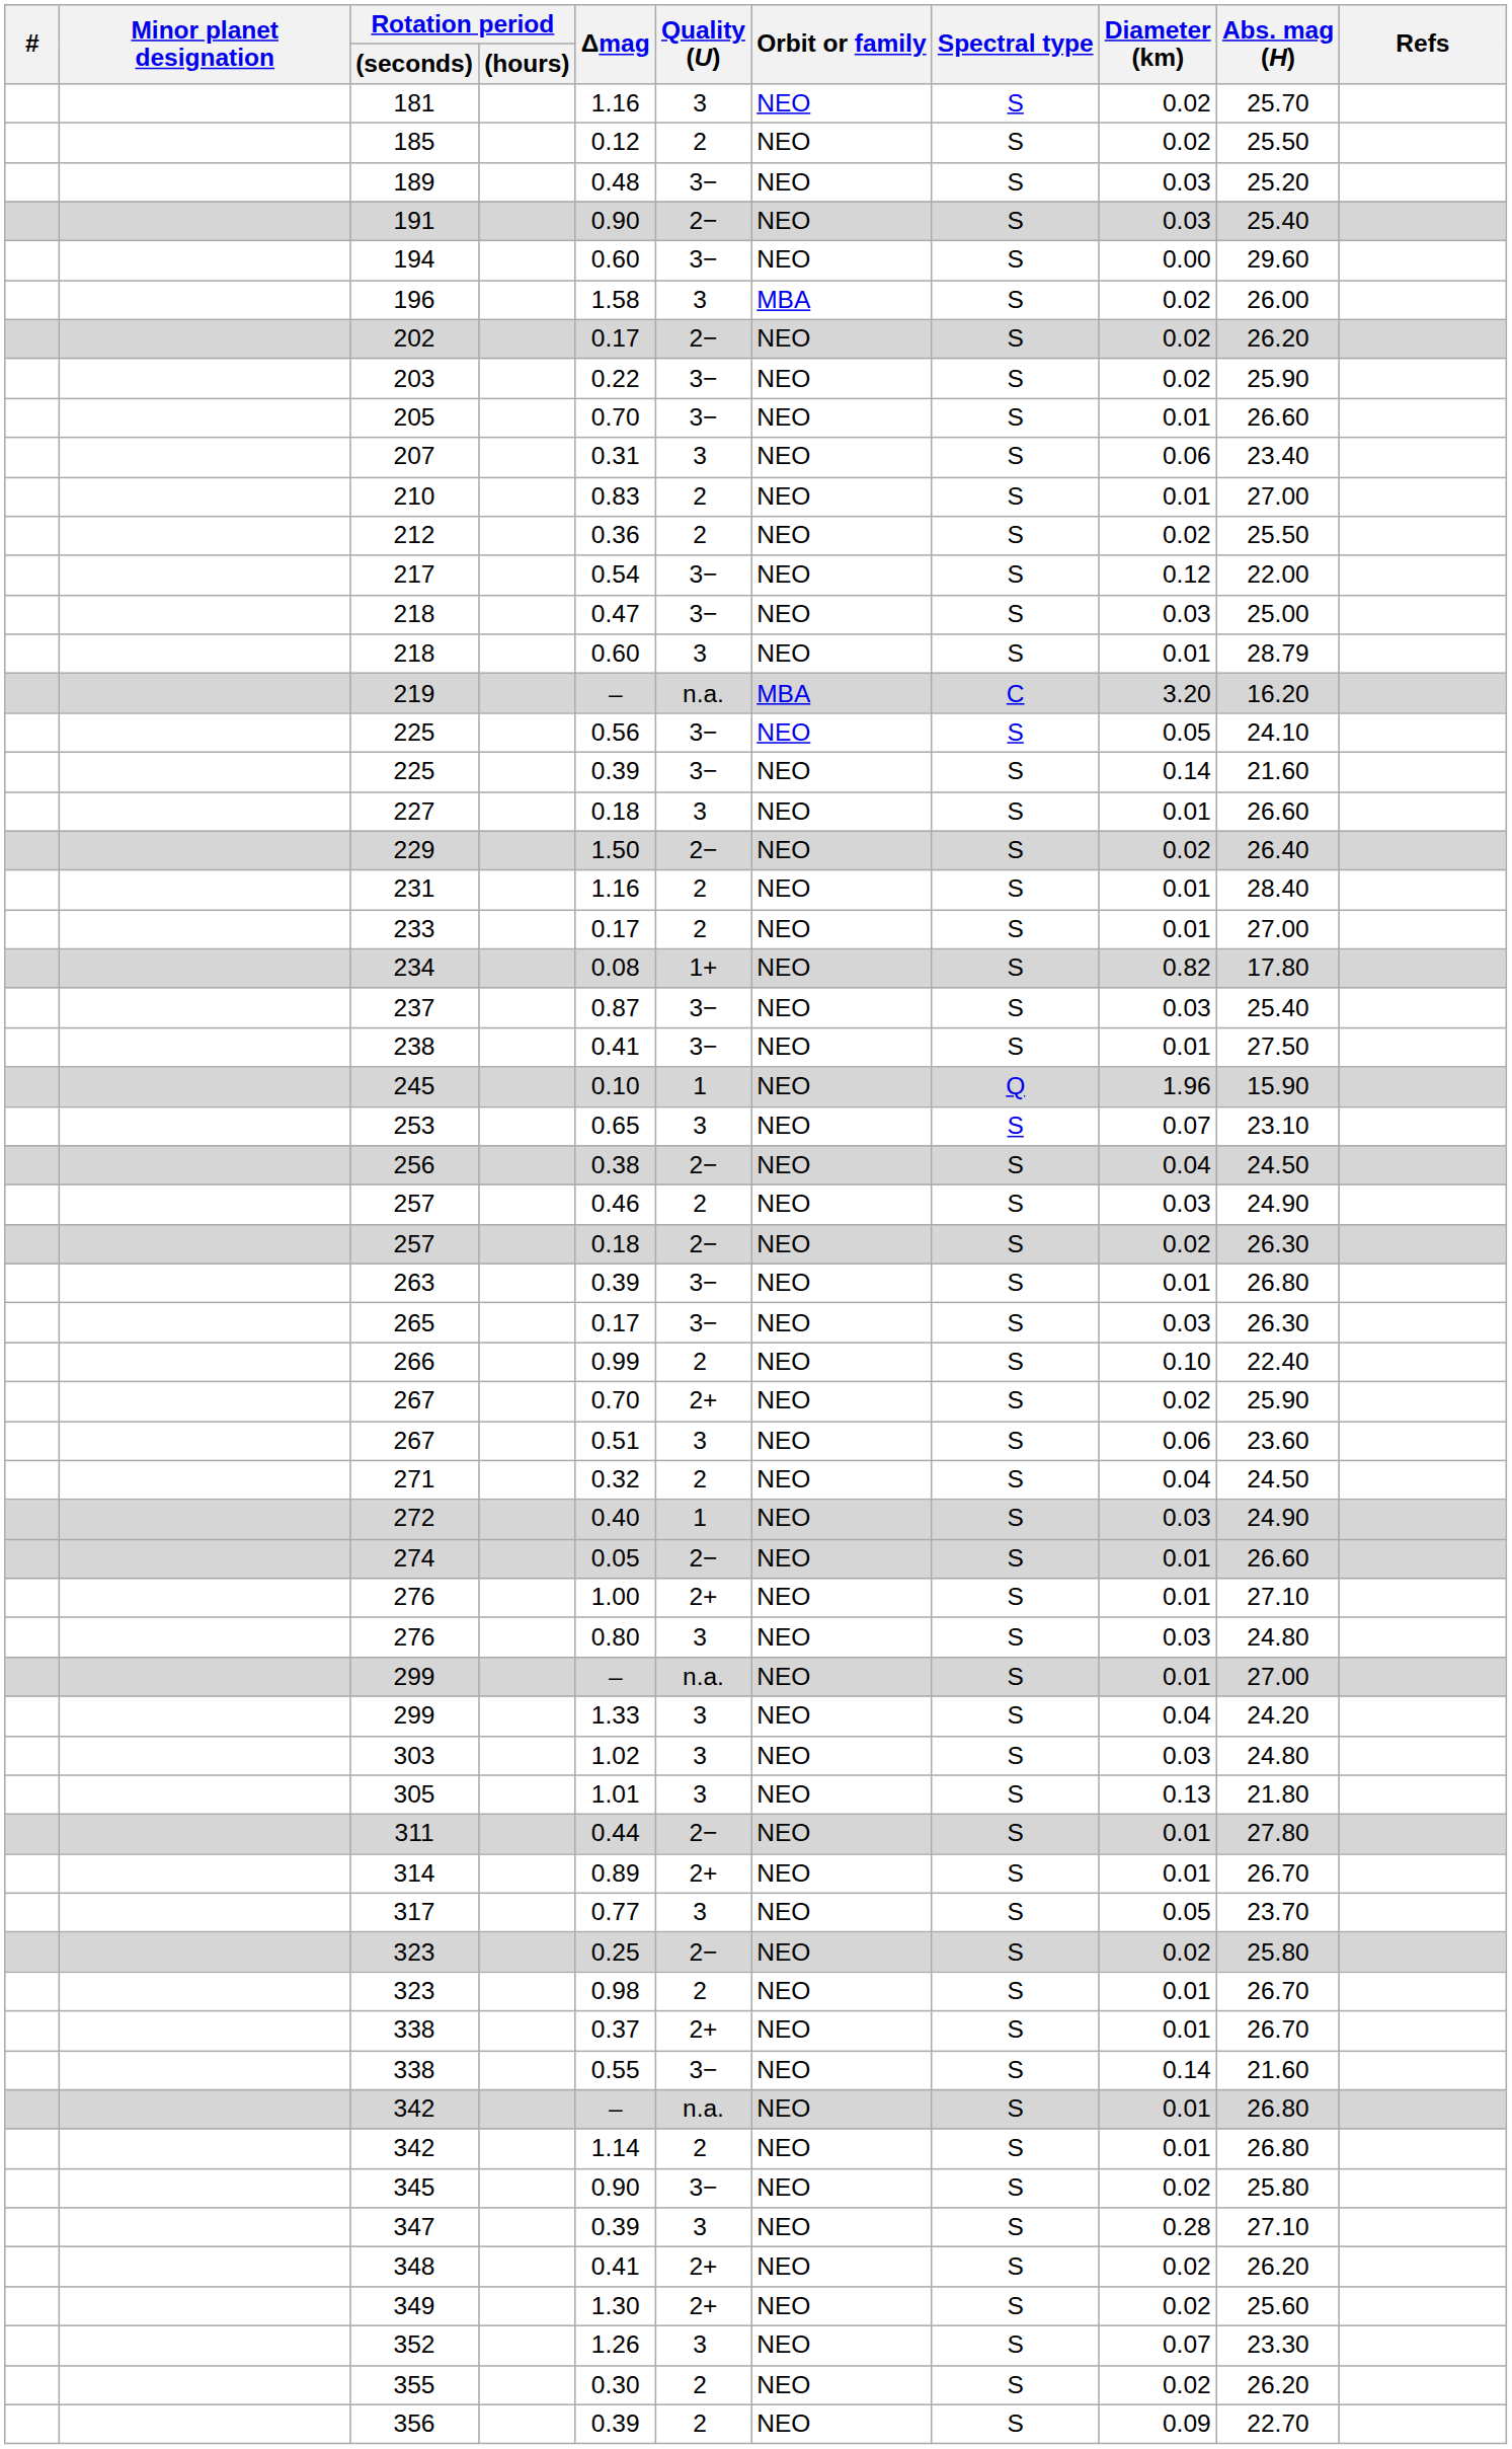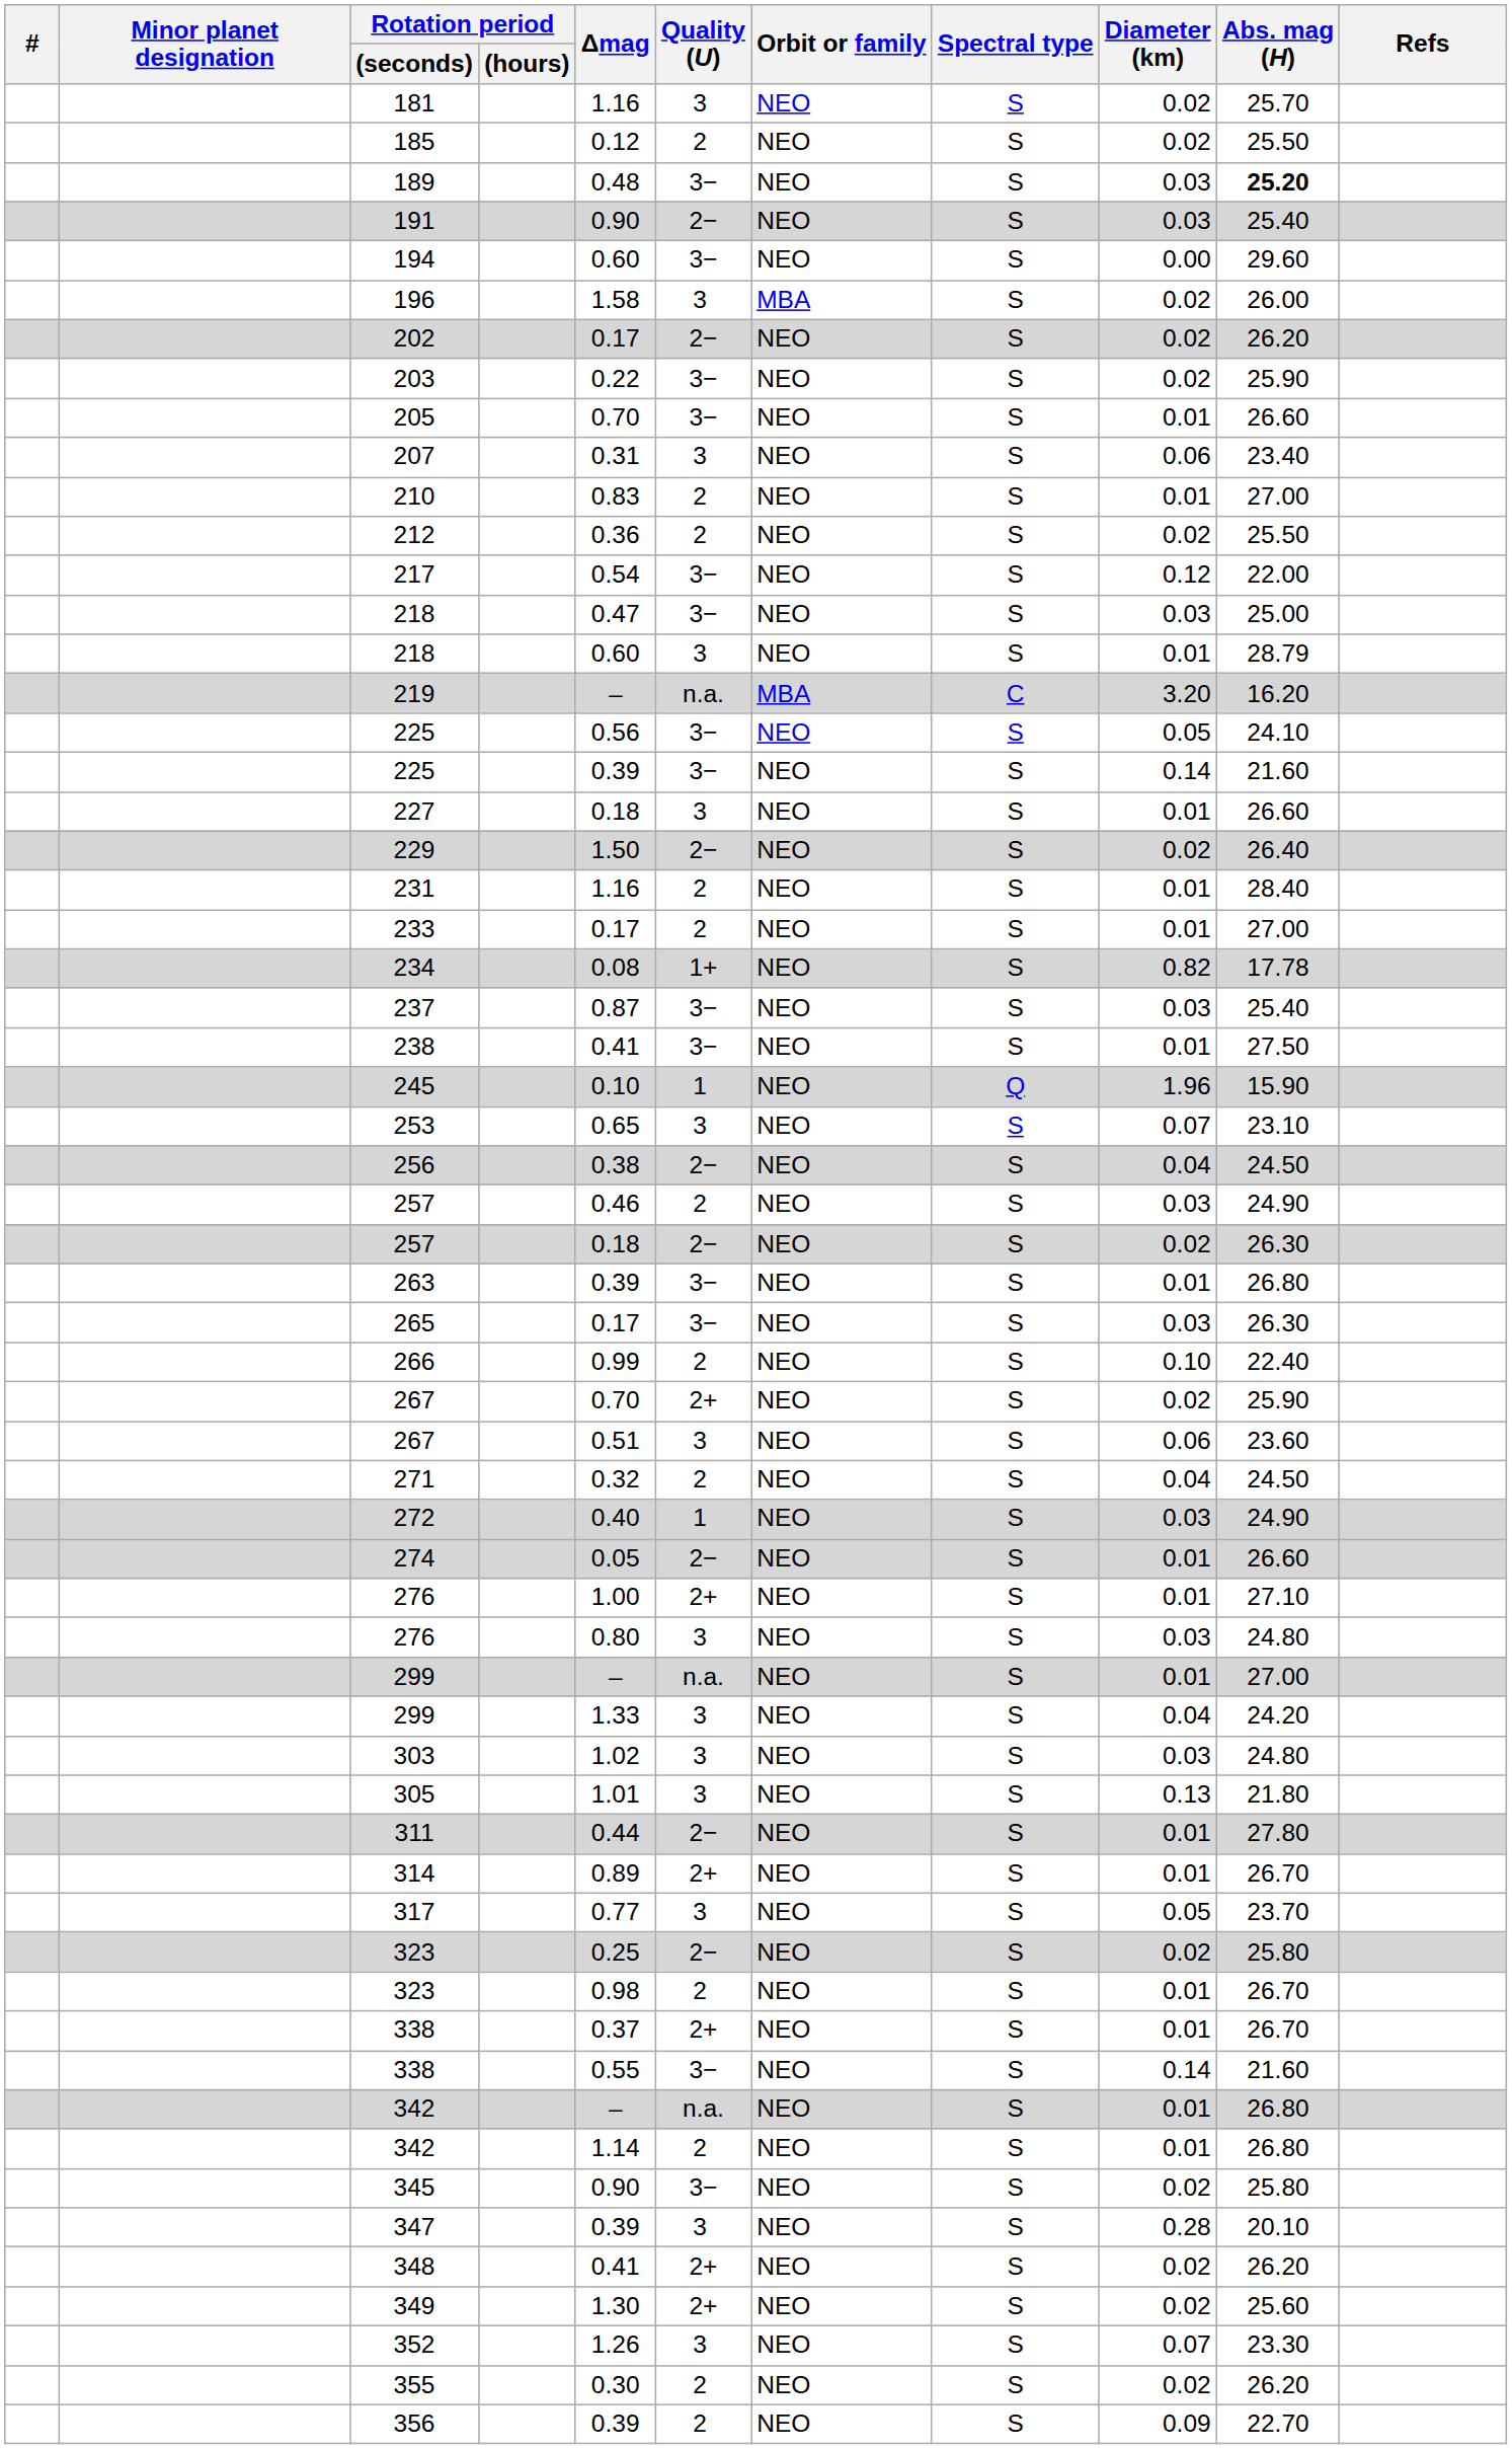189 | Abs. mag (H): normal -> bold
234 | Abs. mag (H): 17.80 -> 17.78
347 | Abs. mag (H): 27.10 -> 20.10
